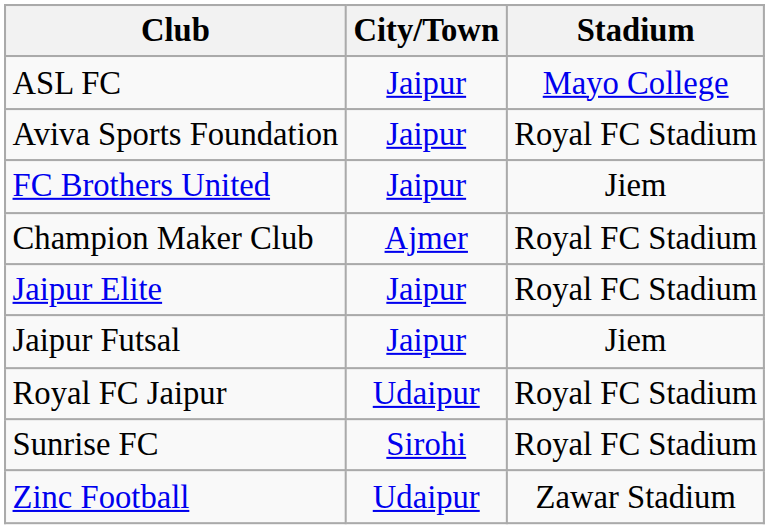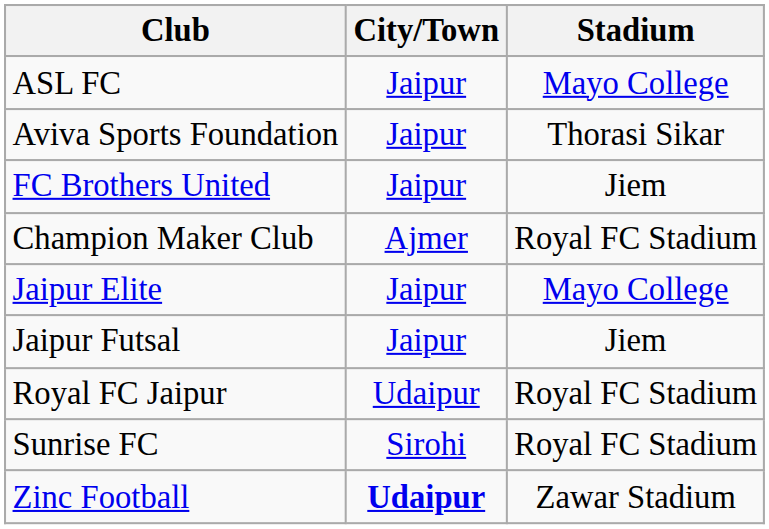Aviva Sports Foundation | Stadium: Royal FC Stadium -> Thorasi Sikar
Jaipur Elite | Stadium: Royal FC Stadium -> Mayo College
Zinc Football | City/Town: normal -> bold
